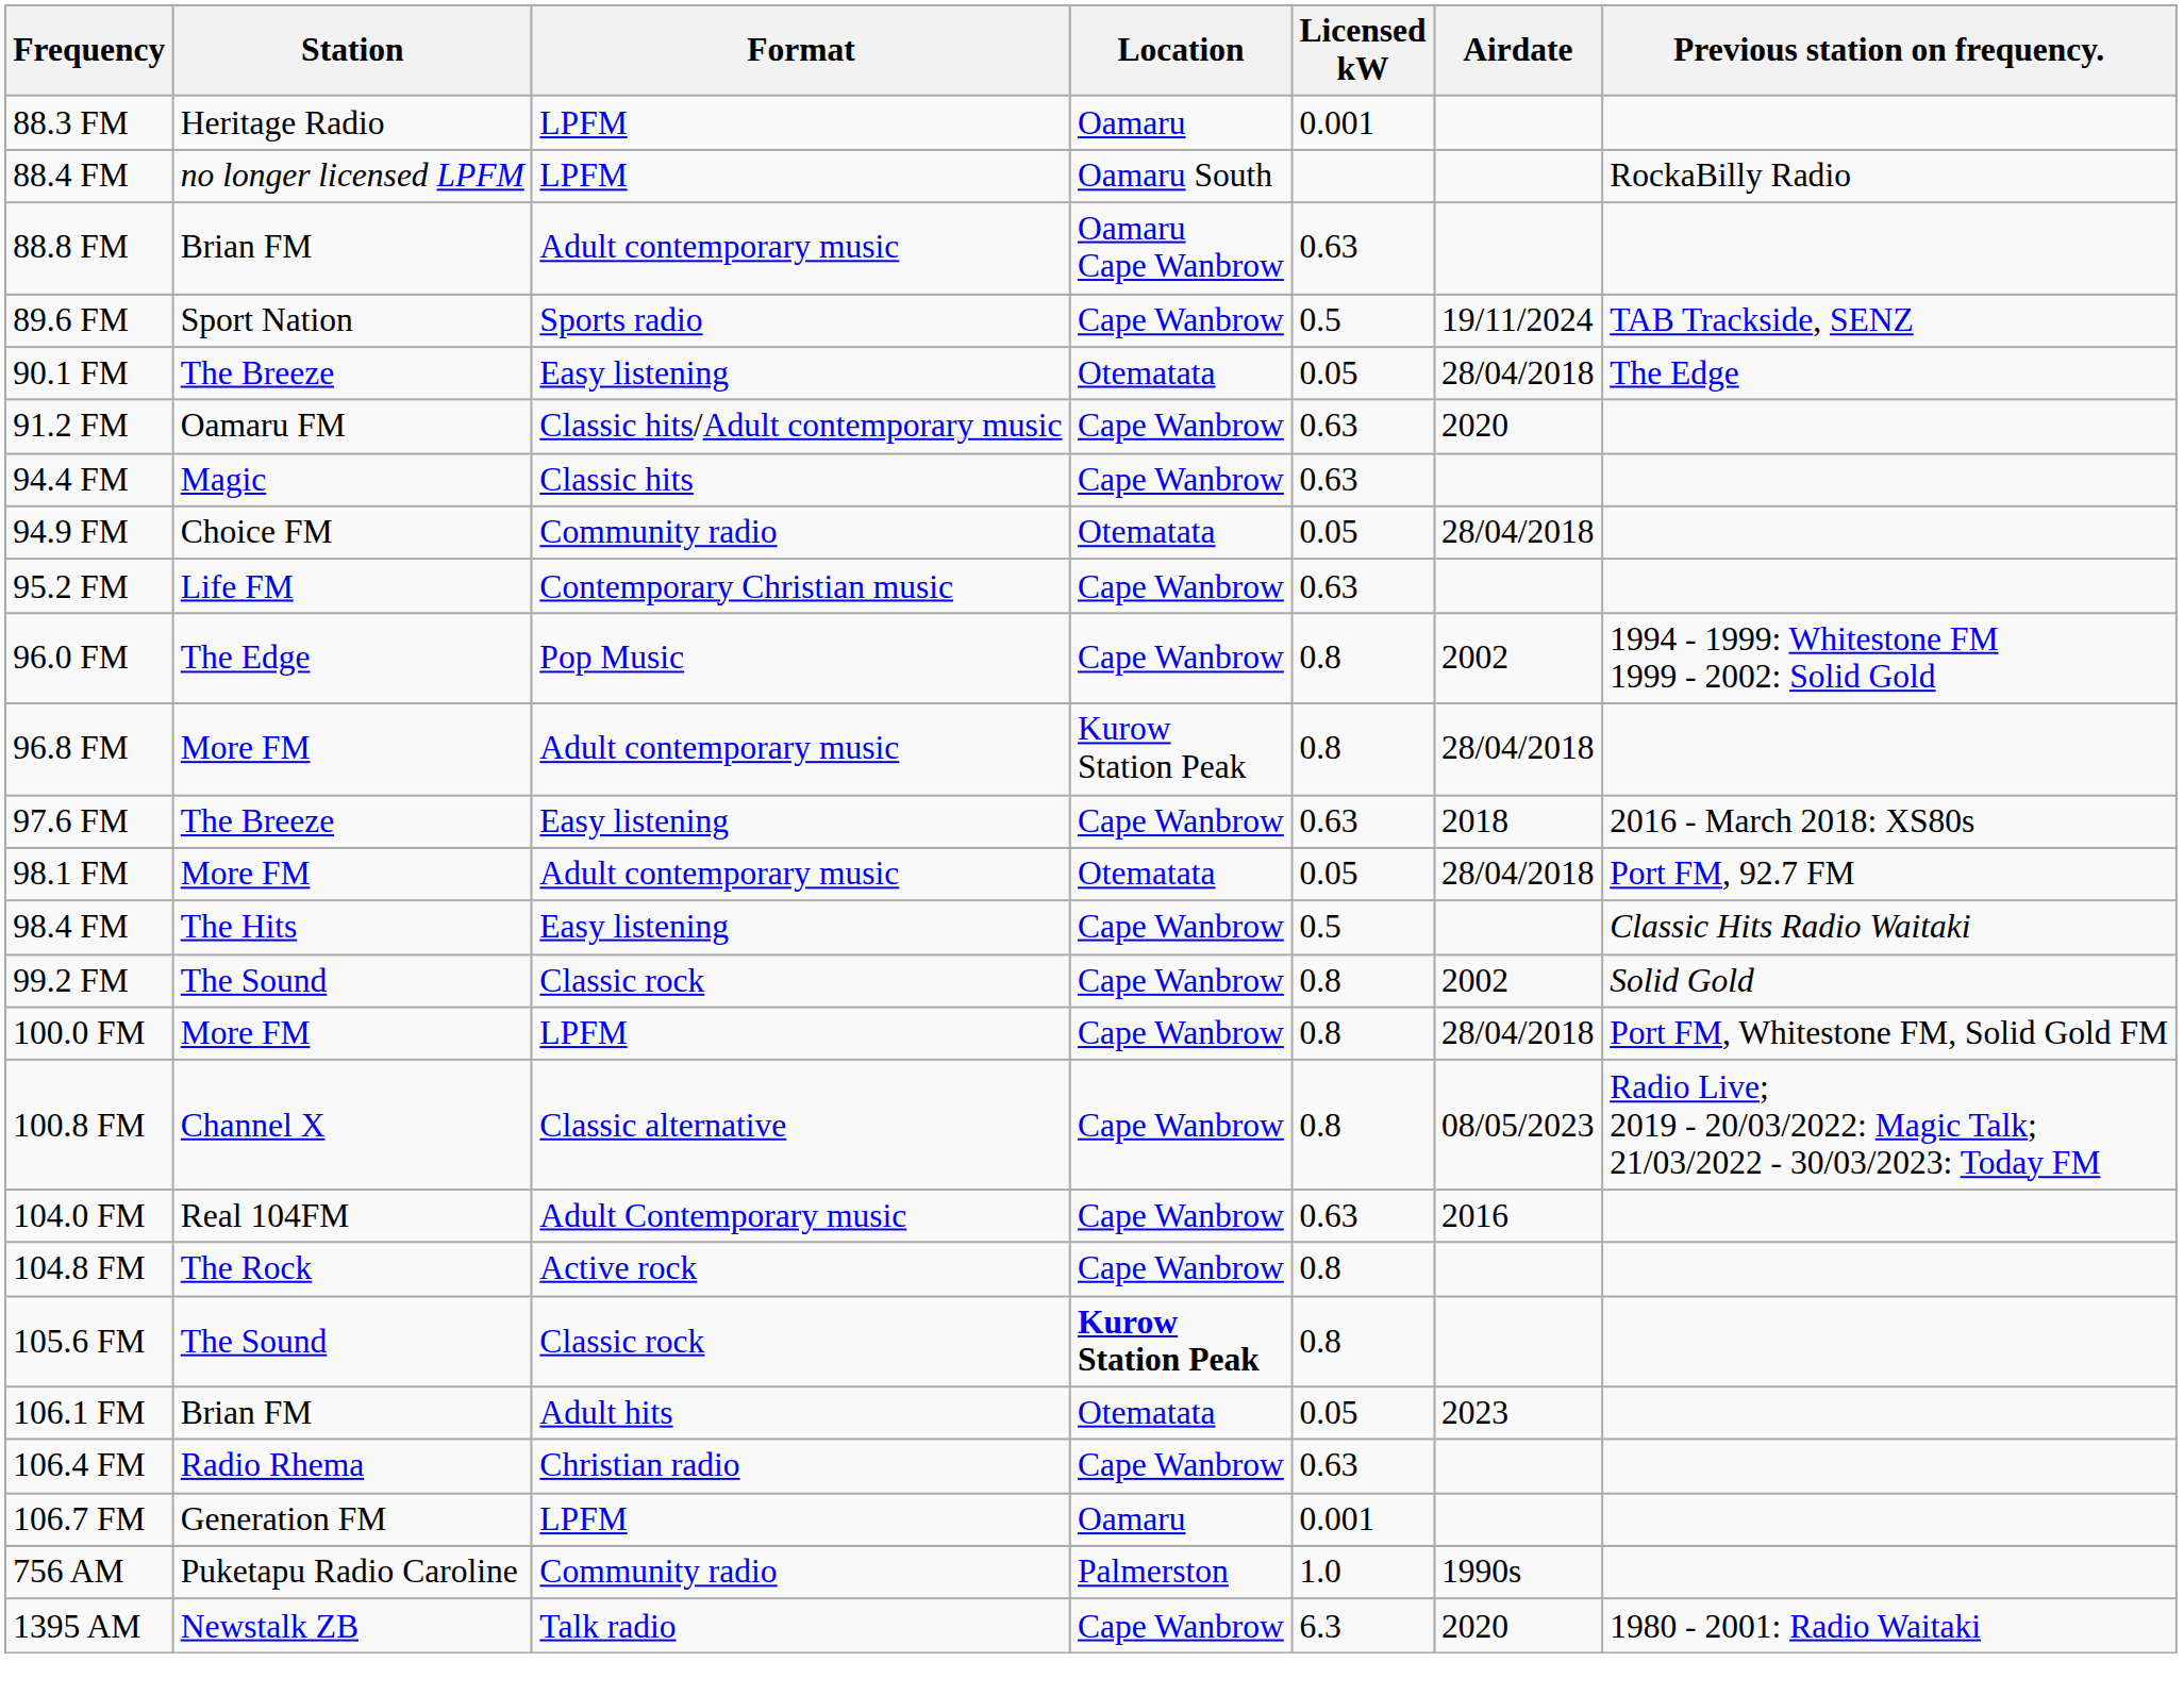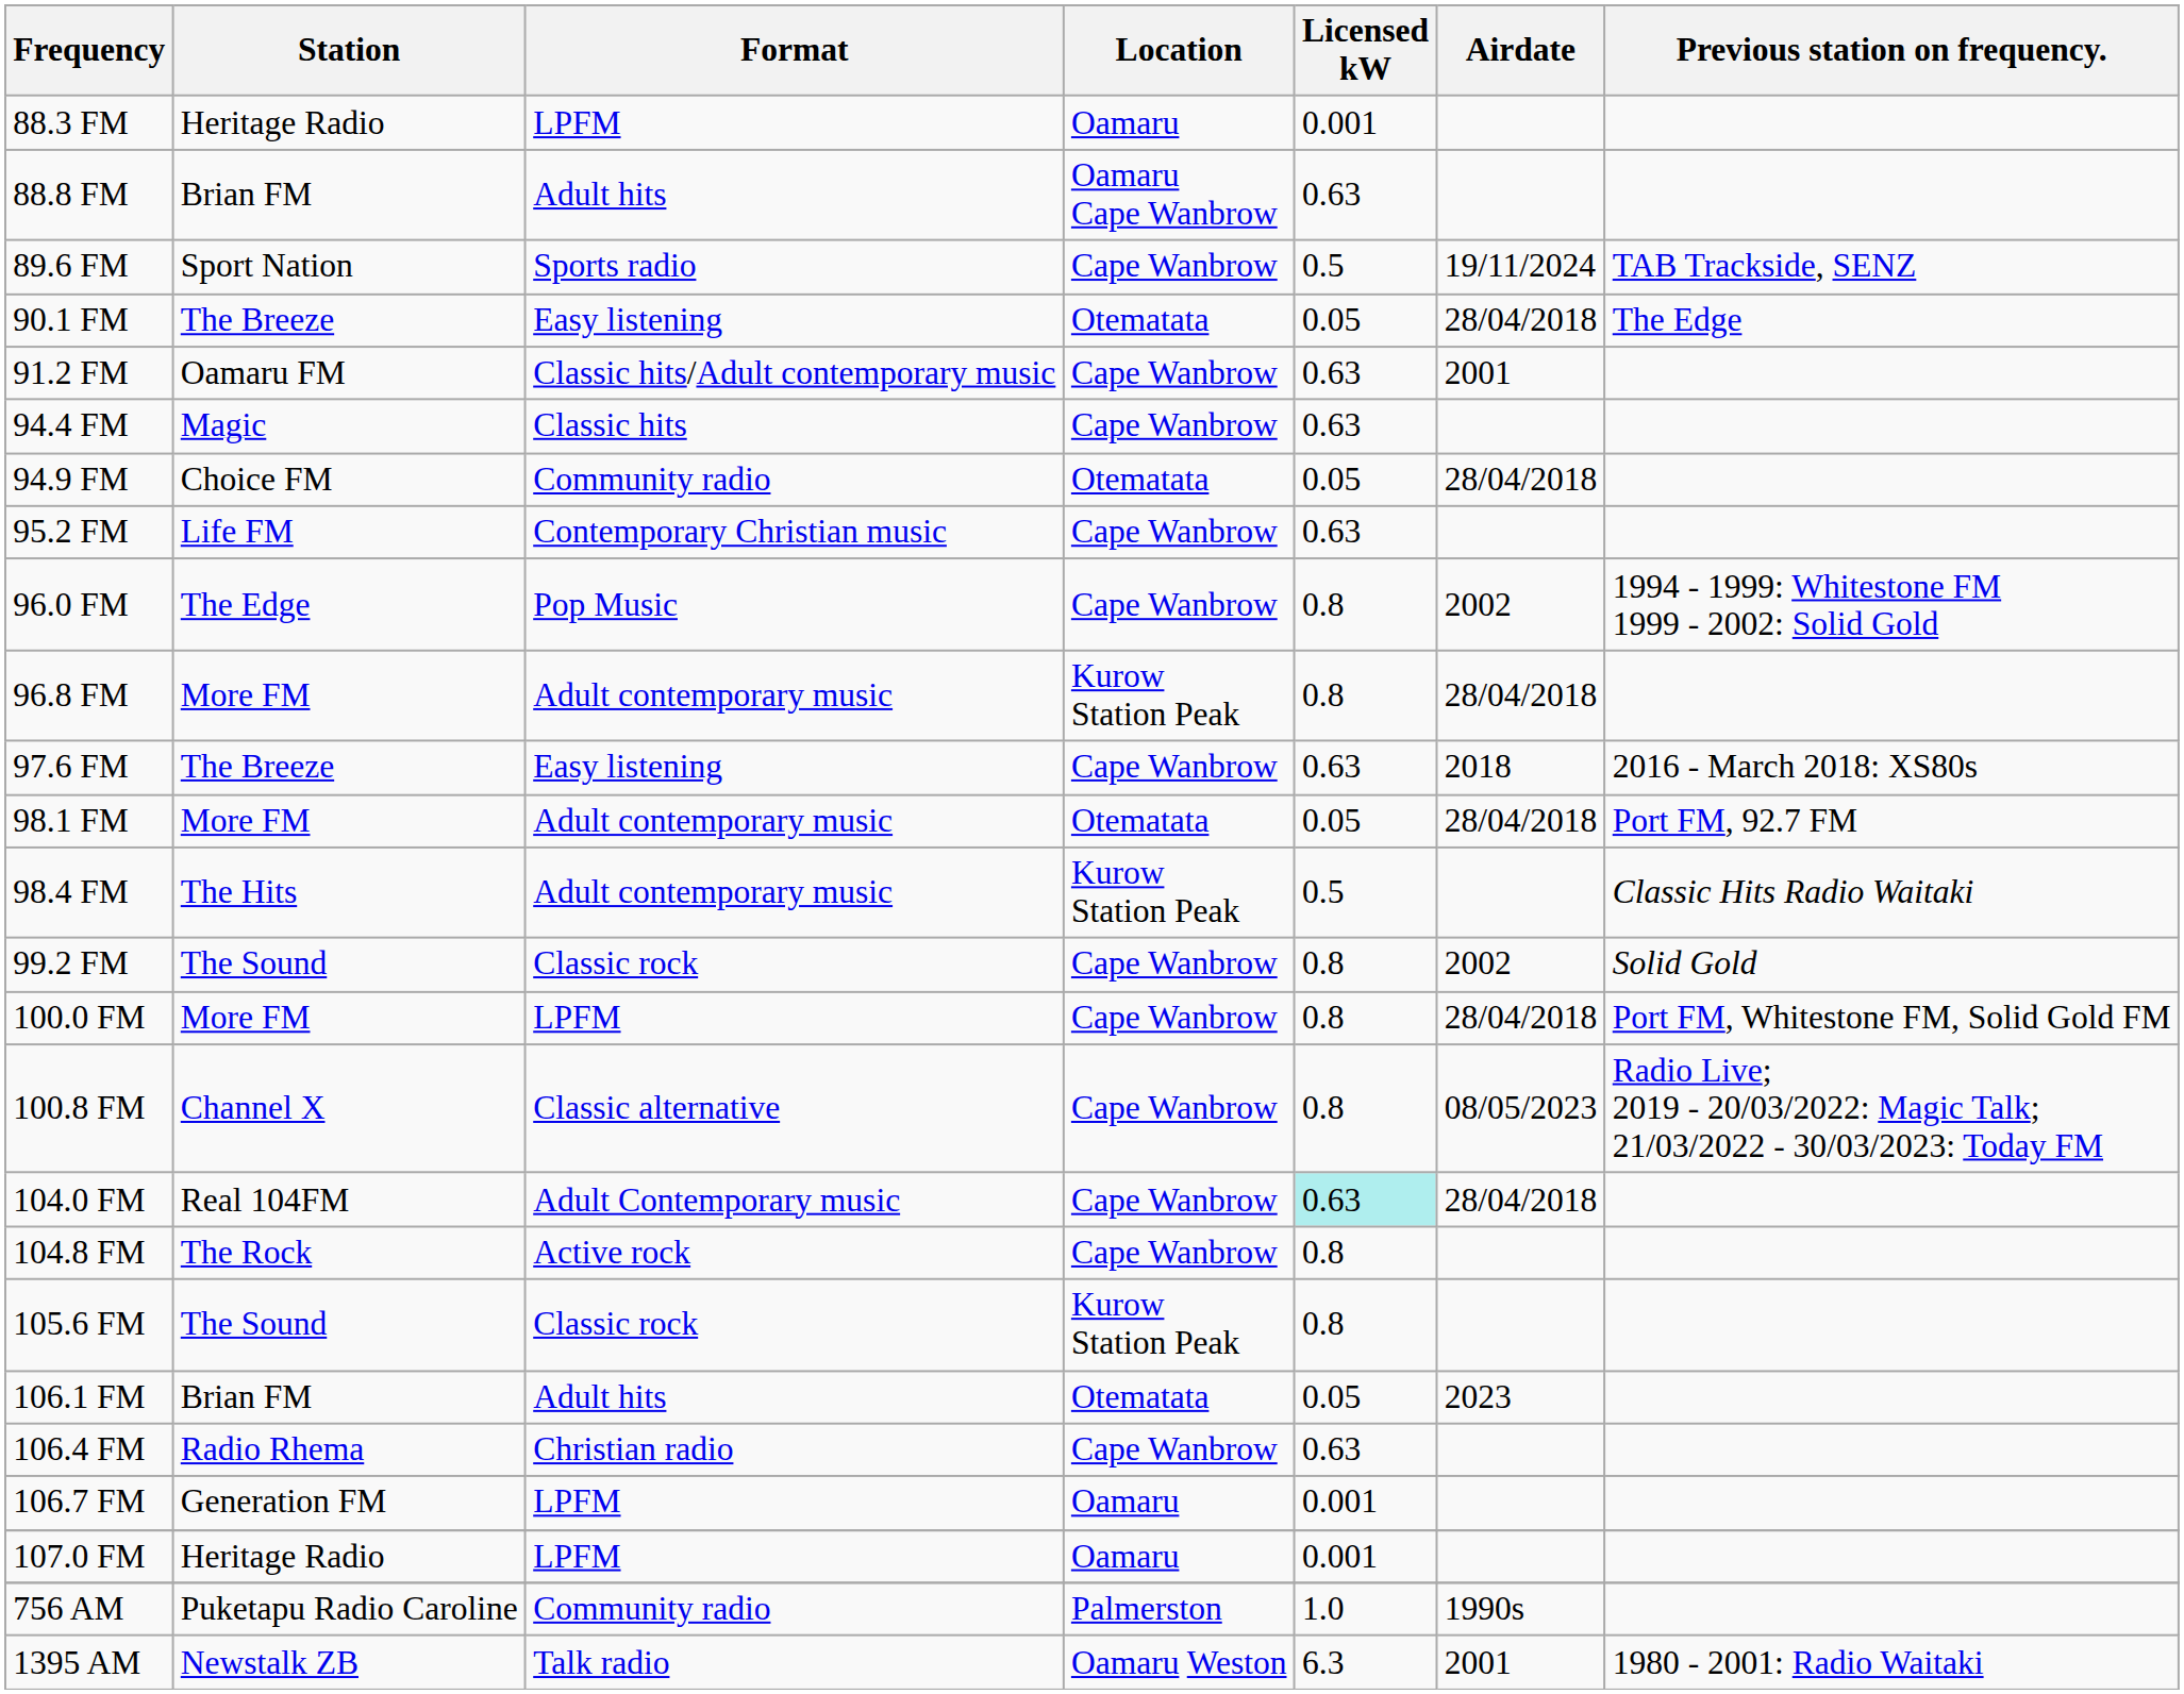- row: 88.4 FM | no longer licensed LPFM | LPFM | Oamaru South | RockaBilly Radio
88.8 FM | Format: Adult contemporary music -> Adult hits
91.2 FM | Airdate: 2020 -> 2001
98.4 FM | Format: Easy listening -> Adult contemporary music
98.4 FM | Location: Cape Wanbrow -> Kurow Station Peak
104.0 FM | Licensed kW: no background -> paleturquoise background
104.0 FM | Airdate: 2016 -> 28/04/2018
105.6 FM | Location: bold -> normal
+ row: 107.0 FM | Heritage Radio | LPFM | Oamaru | 0.001
1395 AM | Location: Cape Wanbrow -> Oamaru Weston
1395 AM | Airdate: 2020 -> 2001
